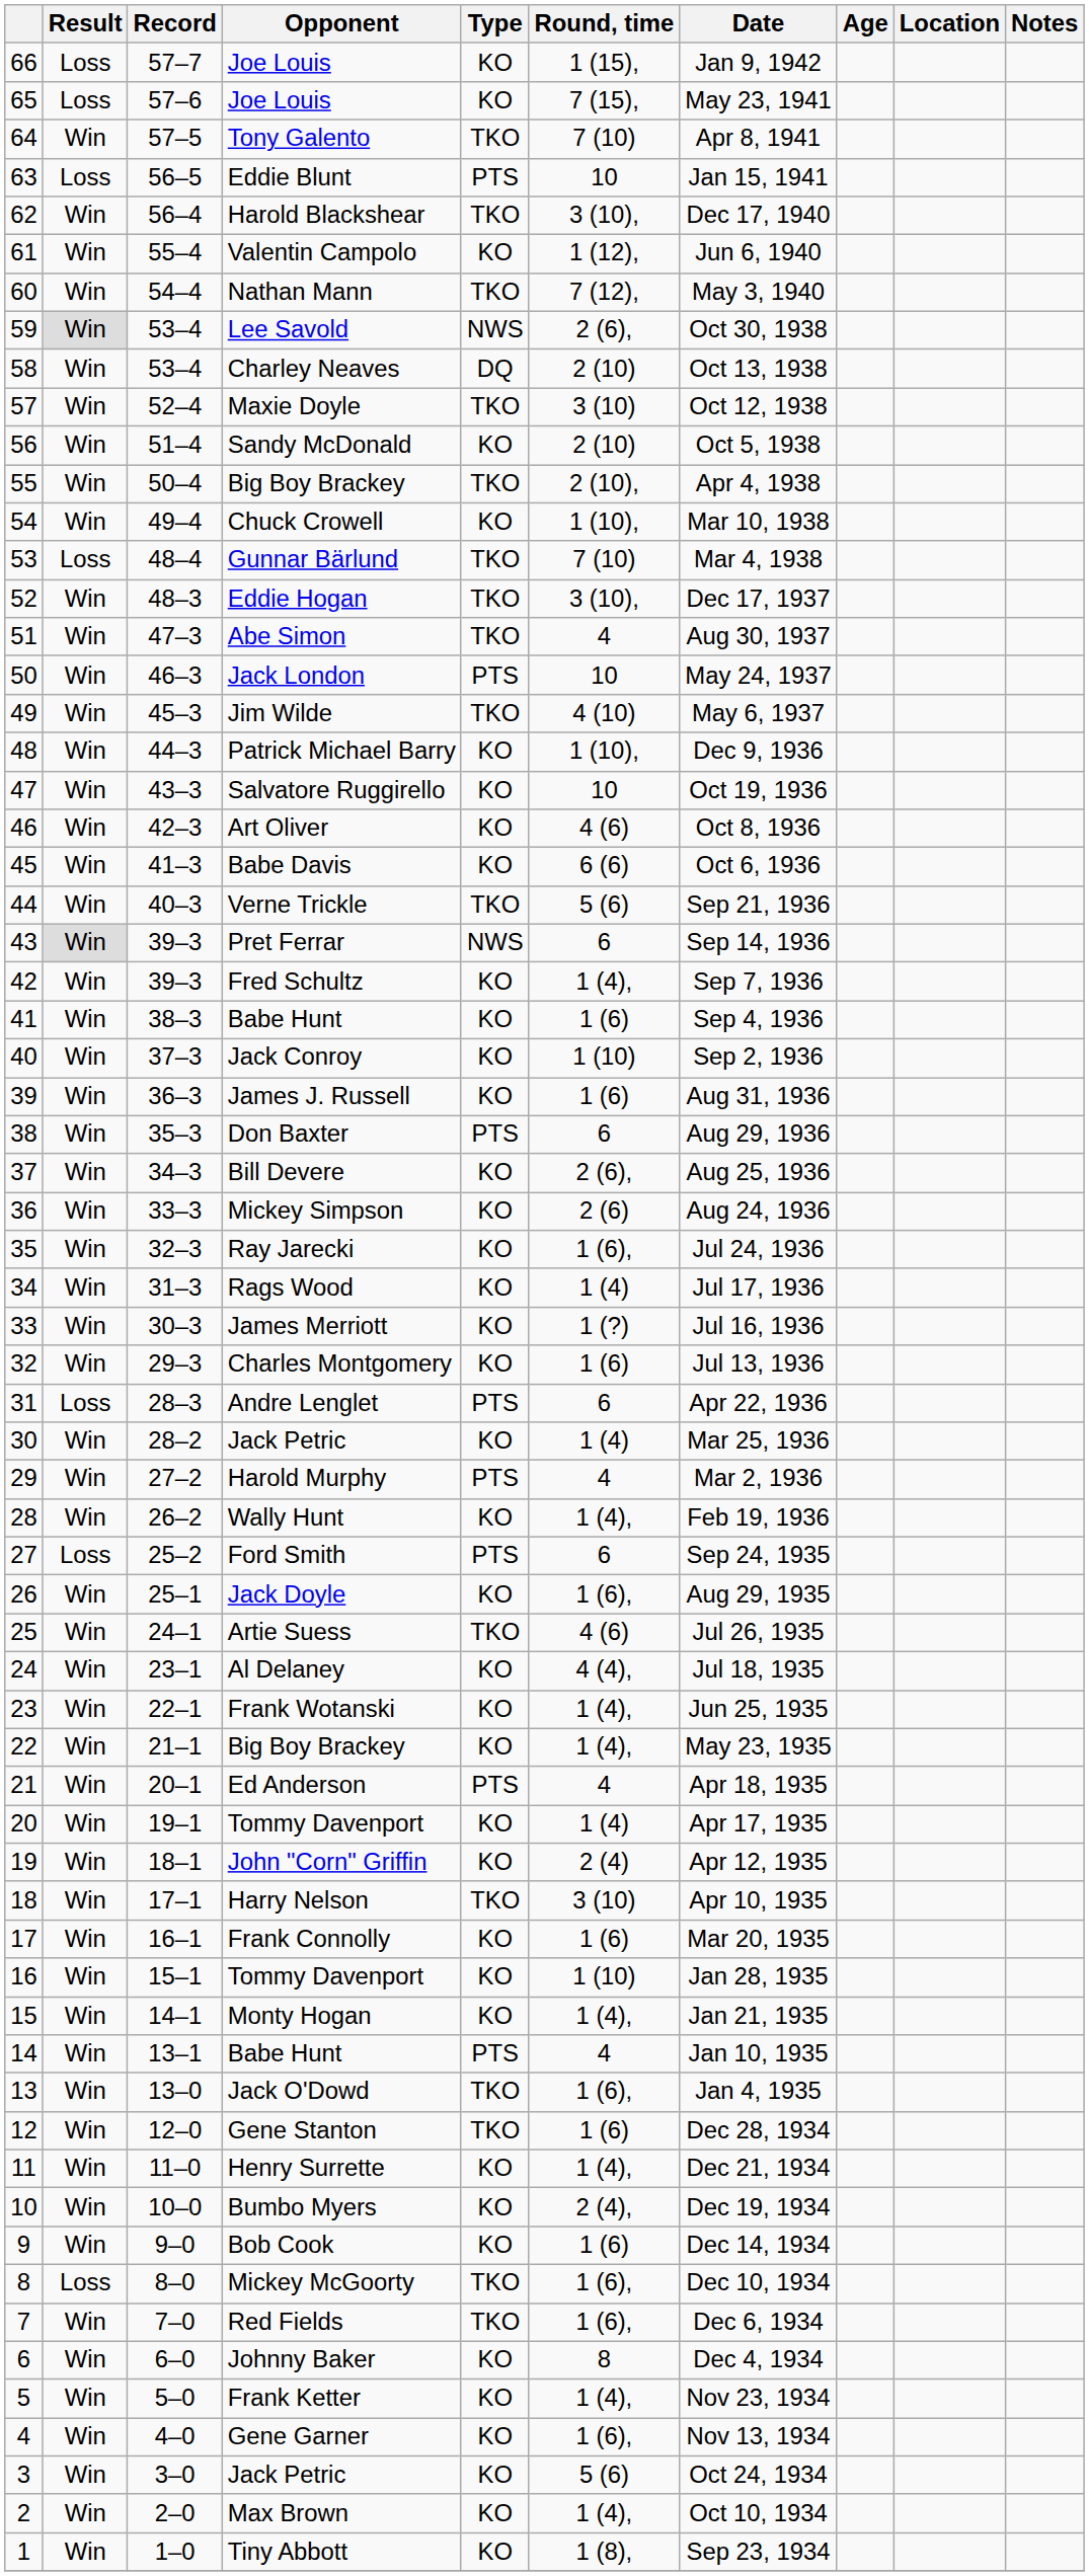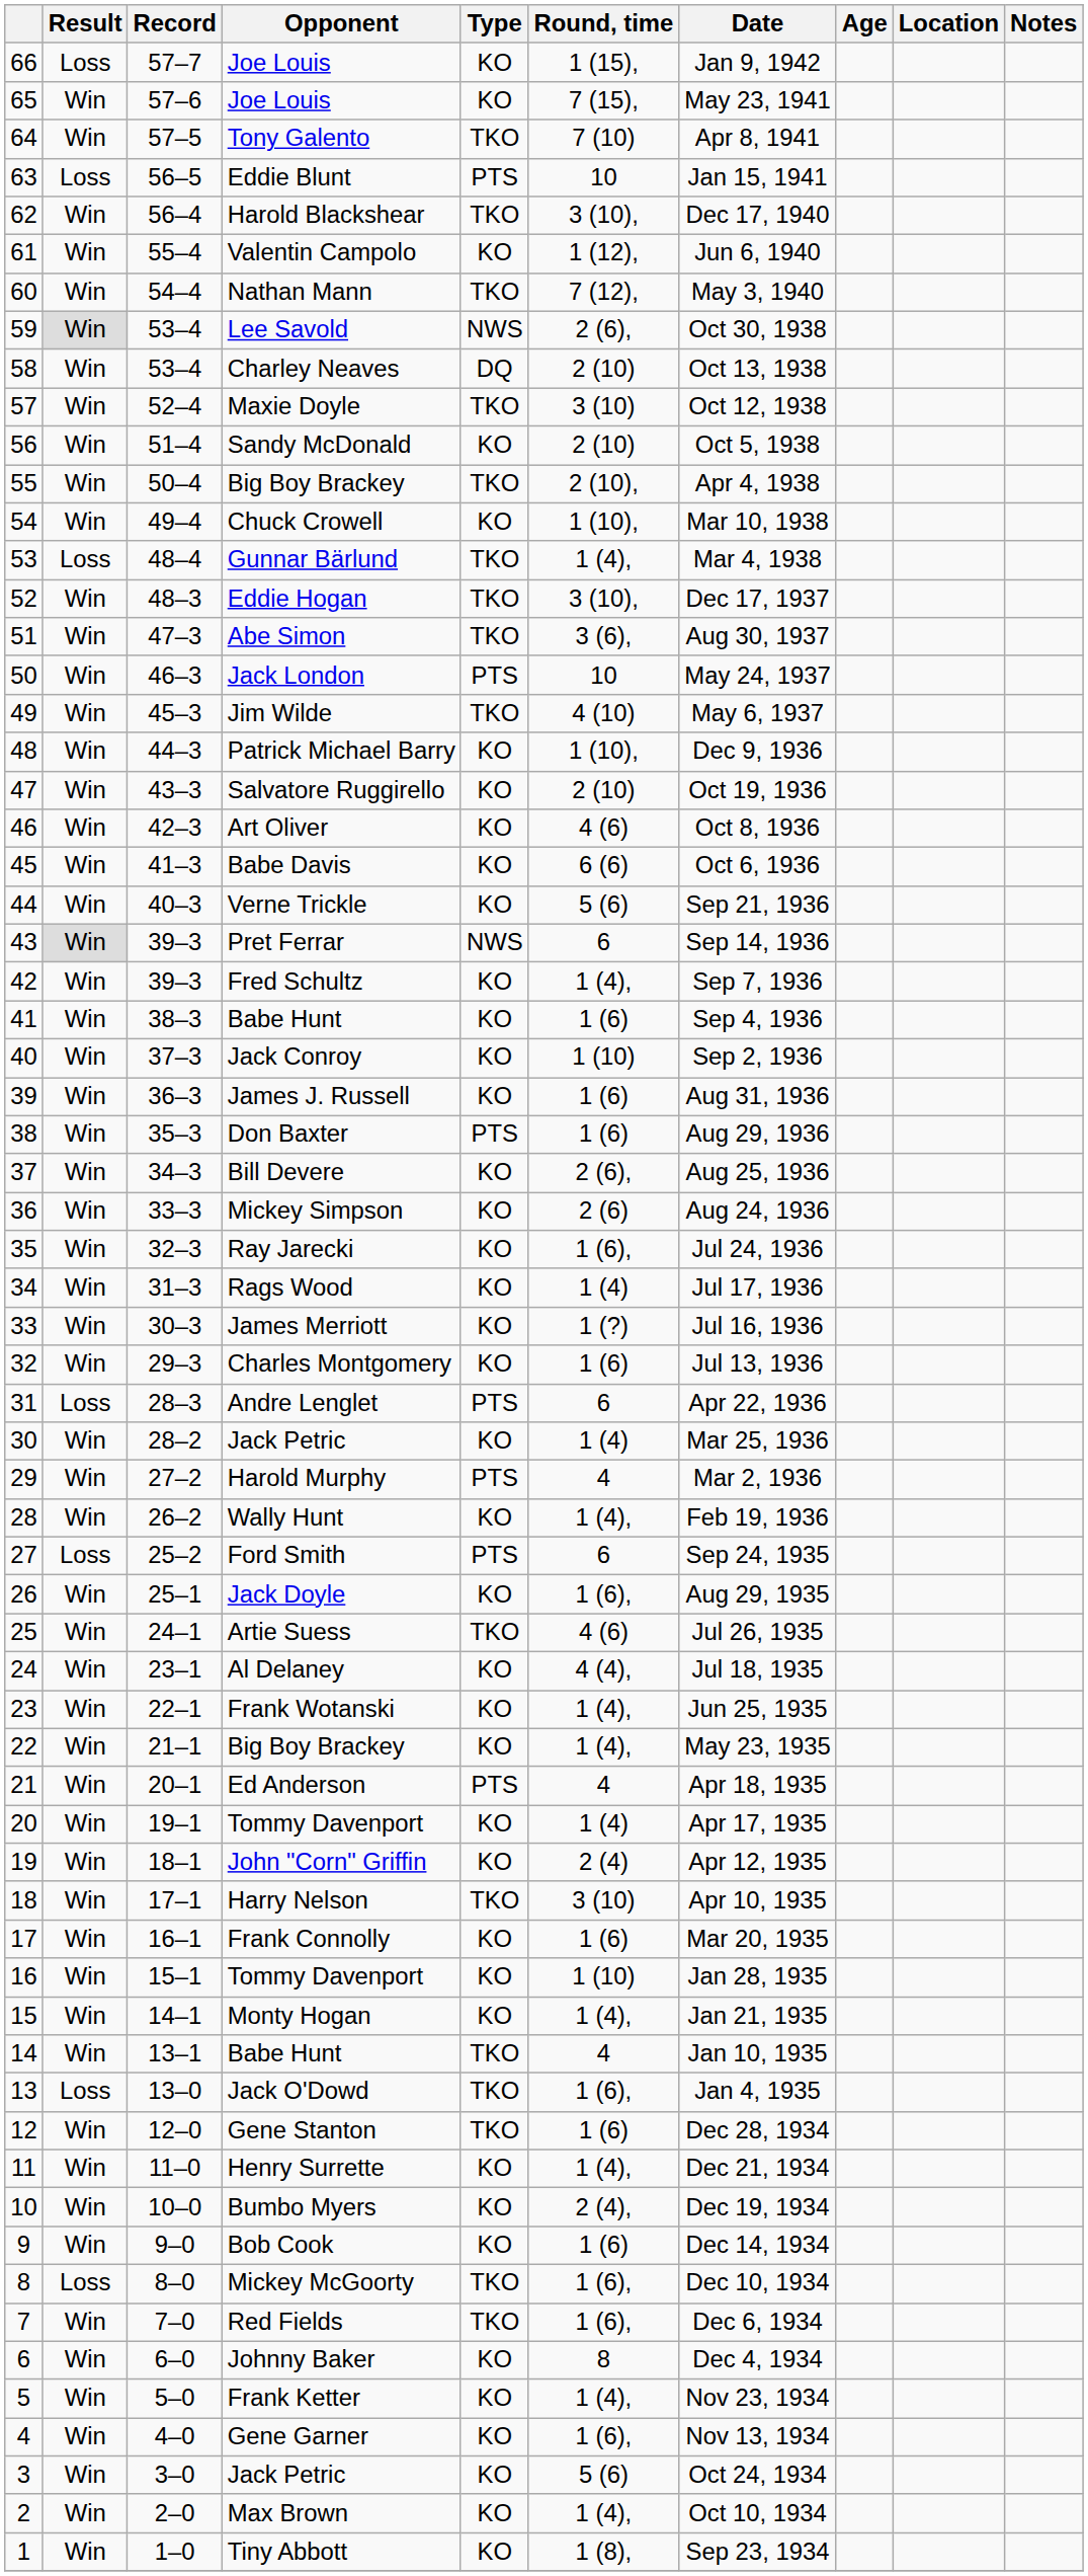65 / Joe Louis | Result: Loss -> Win
Gunnar Bärlund | Round, time: 7 (10) -> 1 (4),
Abe Simon | Round, time: 4 -> 3 (6),
Salvatore Ruggirello | Round, time: 10 -> 2 (10)
Verne Trickle | Type: TKO -> KO
Don Baxter | Round, time: 6 -> 1 (6)
14 / Babe Hunt | Type: PTS -> TKO
Jack O'Dowd | Result: Win -> Loss
